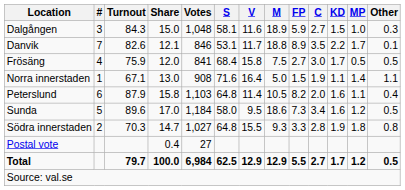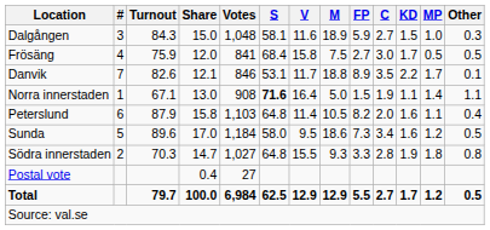rows swapped: Danvik <-> Frösäng
Norra innerstaden | S: normal -> bold
